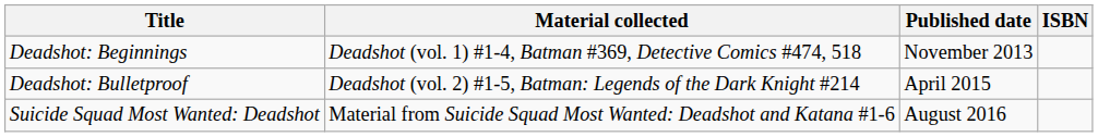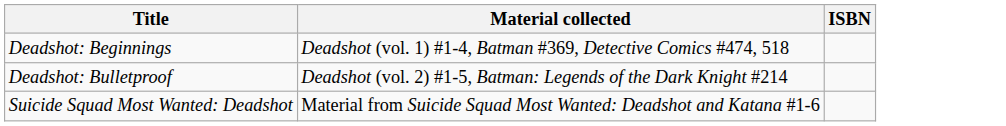- column: Published date | November 2013 | April 2015 | August 2016
